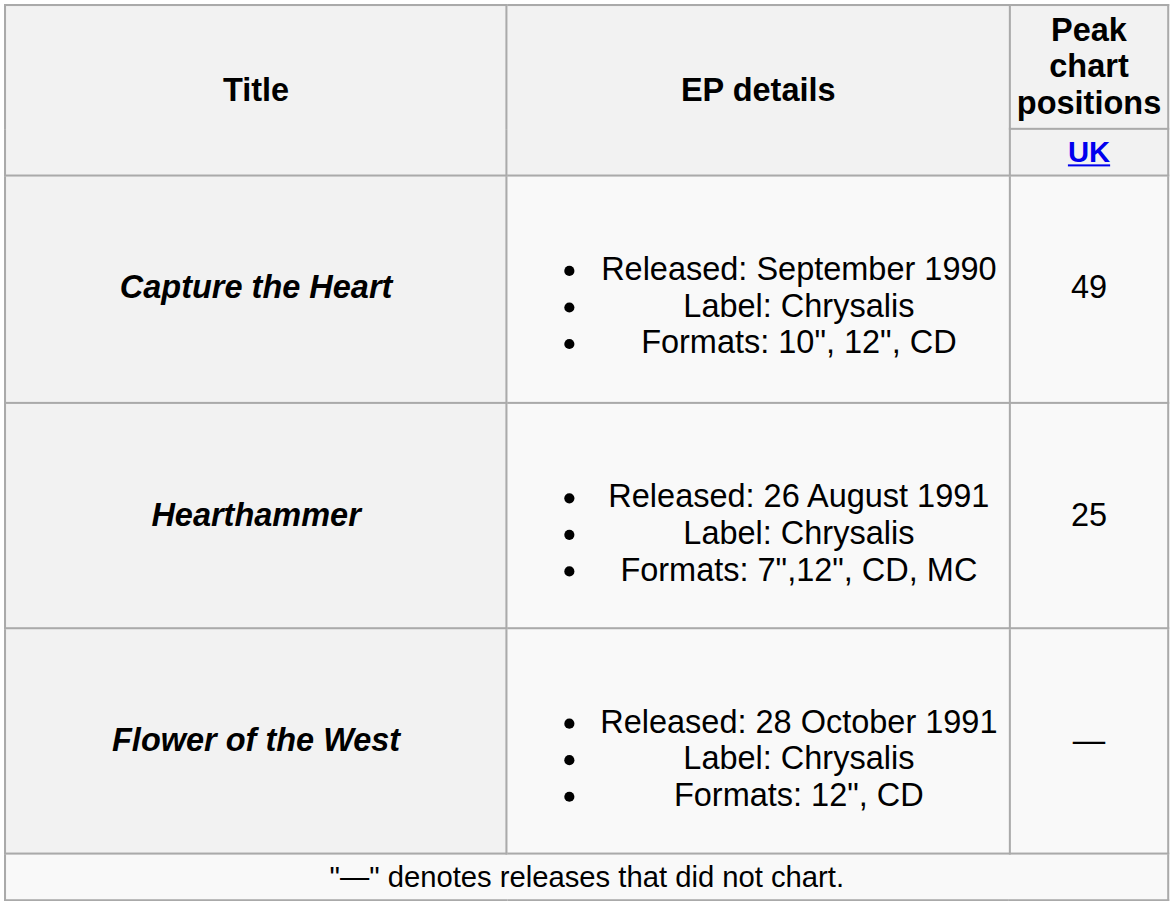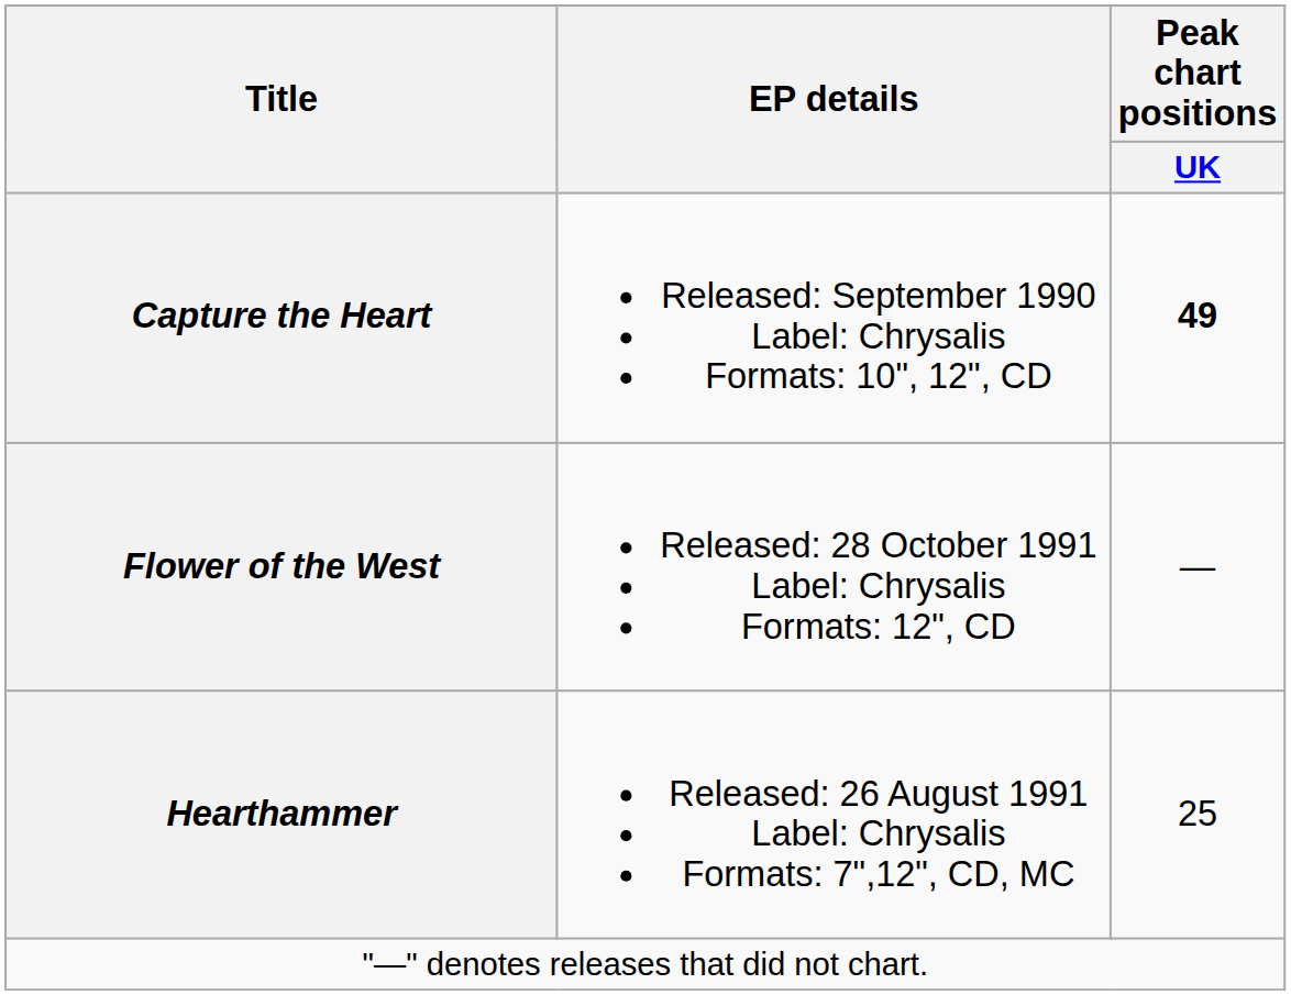Capture the Heart | Peak chart positions / UK: normal -> bold
rows swapped: Hearthammer <-> Flower of the West
